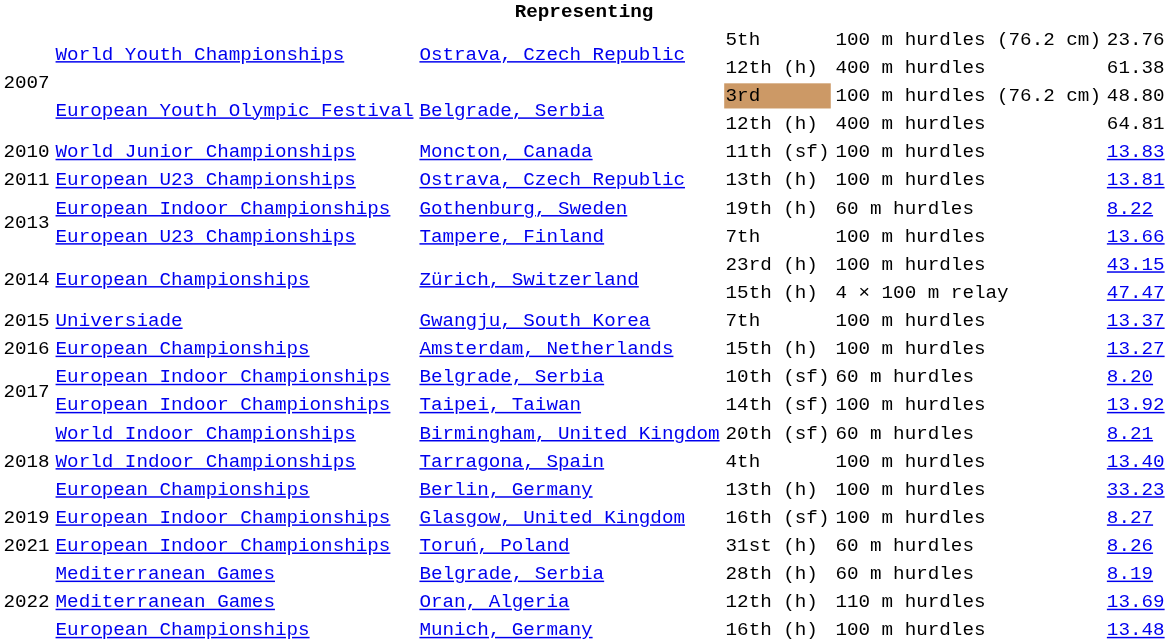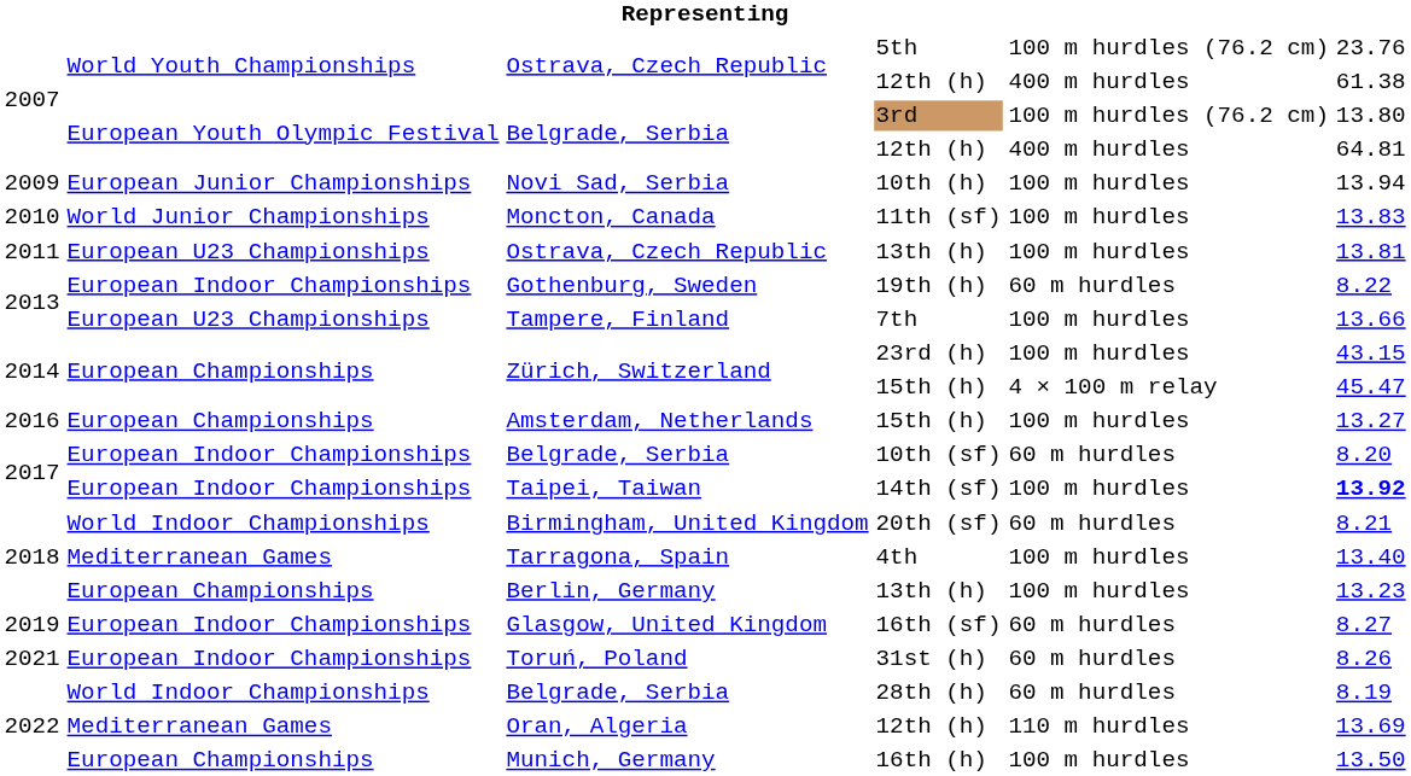3rd | column 6: 48.80 -> 13.80
+ row: 2009 | European Junior Championships | Novi Sad, Serbia | 10th (h) | 100 m hurdles | 13.94
Zürich, Switzerland / 15th (h) | column 6: 47.47 -> 45.47
- row: 2015 | Universiade | Gwangju, South Korea | 7th | 100 m hurdles | 13.37
14th (sf) | column 6: normal -> bold
4th | column 2: World Indoor Championships -> Mediterranean Games
Berlin, Germany / 13th (h) | column 6: 33.23 -> 13.23
16th (sf) | column 5: 100 m hurdles -> 60 m hurdles
28th (h) | column 2: Mediterranean Games -> World Indoor Championships
16th (h) | column 6: 13.48 -> 13.50
